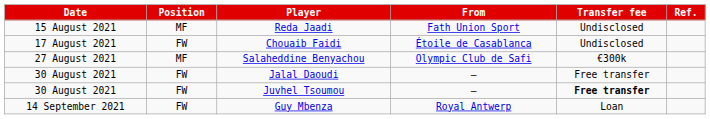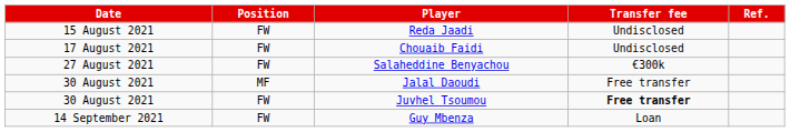- column: From | Fath Union Sport | Étoile de Casablanca | Olympic Club de Safi | – | – | Royal Antwerp
Reda Jaadi | Position: MF -> FW
Salaheddine Benyachou | Position: MF -> FW
Jalal Daoudi | Position: FW -> MF
